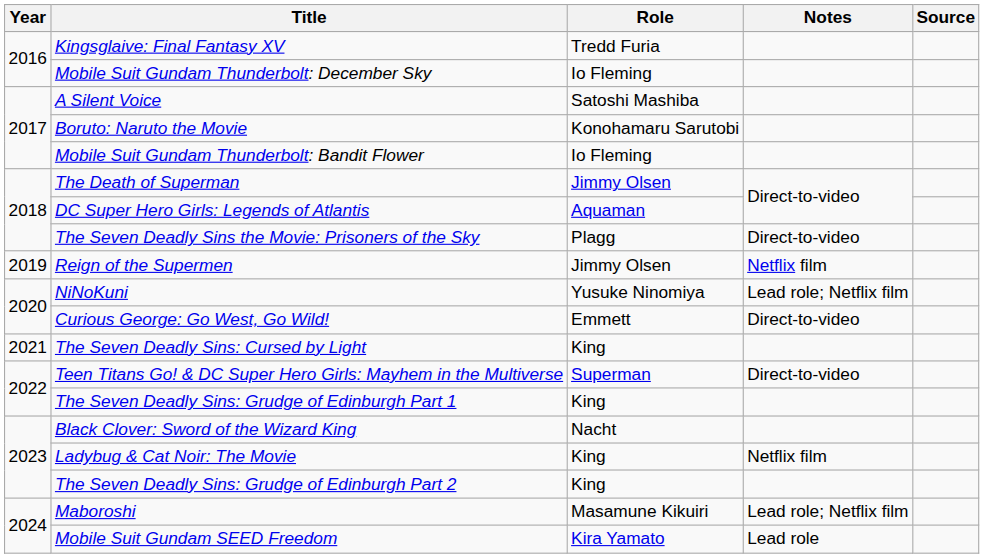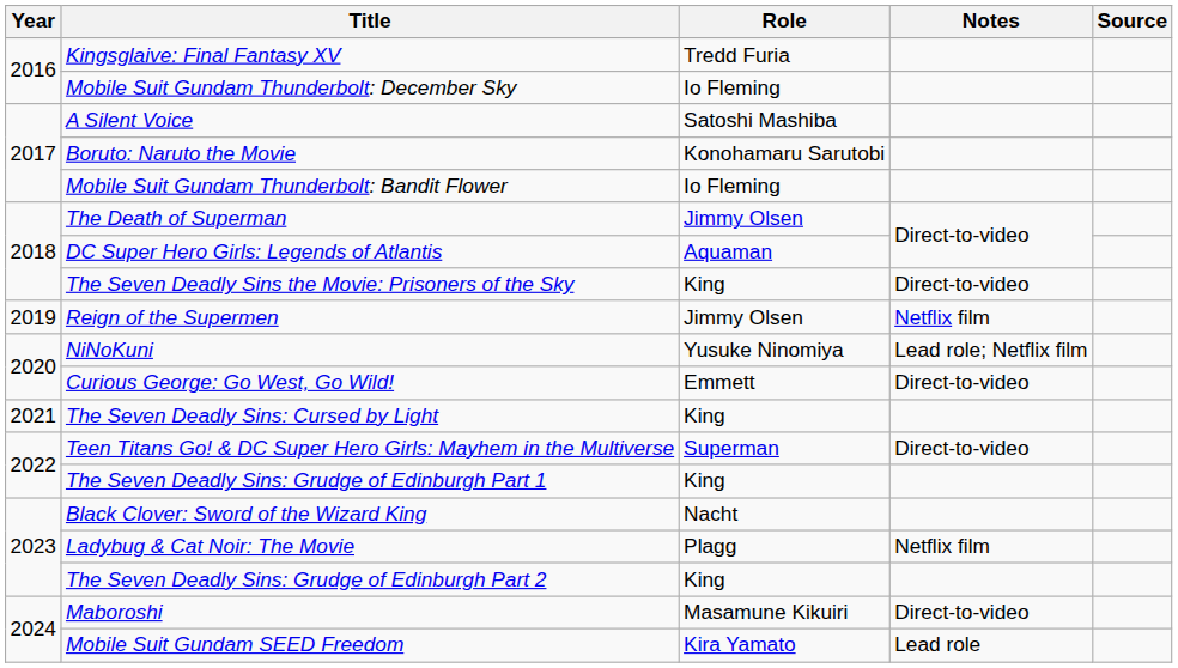The Seven Deadly Sins the Movie: Prisoners of the Sky | Role: Plagg -> King
Ladybug & Cat Noir: The Movie | Role: King -> Plagg
Maboroshi | Notes: Lead role; Netflix film -> Direct-to-video
